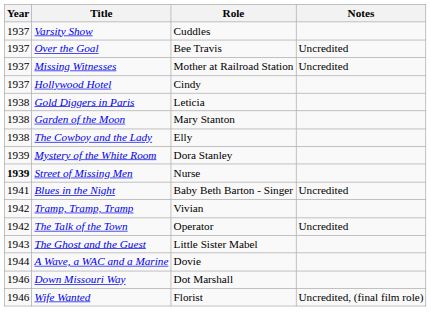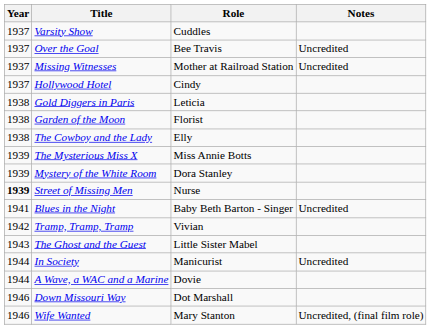Garden of the Moon | Role: Mary Stanton -> Florist
+ row: 1939 | The Mysterious Miss X | Miss Annie Botts
- row: 1942 | The Talk of the Town | Operator | Uncredited
+ row: 1944 | In Society | Manicurist | Uncredited
Wife Wanted | Role: Florist -> Mary Stanton
